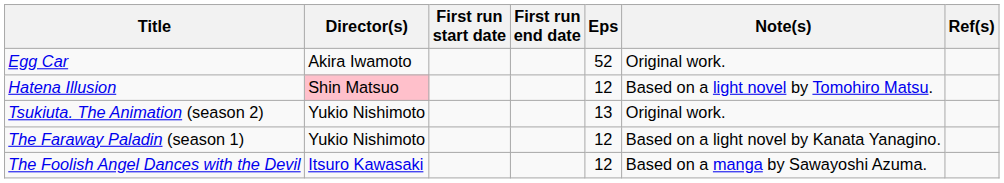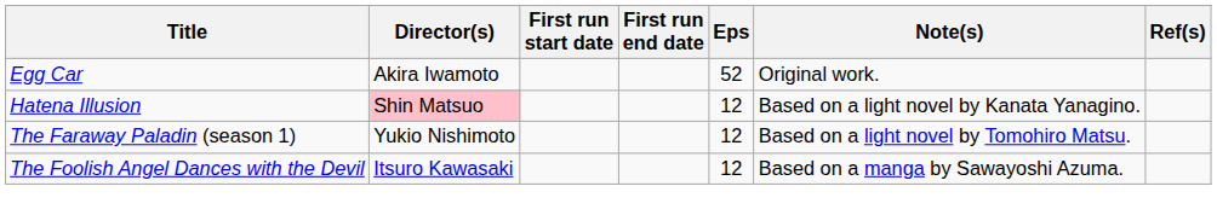Hatena Illusion | Note(s): Based on a light novel by Tomohiro Matsu. -> Based on a light novel by Kanata Yanagino.
- row: Tsukiuta. The Animation (season 2) | Yukio Nishimoto | 13 | Original work.
The Faraway Paladin (season 1) | Note(s): Based on a light novel by Kanata Yanagino. -> Based on a light novel by Tomohiro Matsu.
